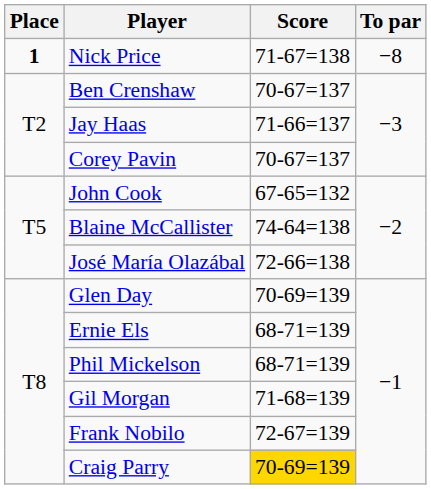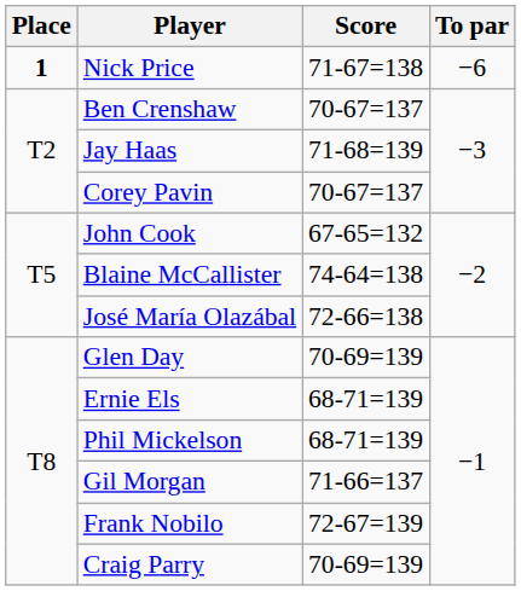Nick Price | To par: −8 -> −6
Jay Haas | Score: 71-66=137 -> 71-68=139
Gil Morgan | Score: 71-68=139 -> 71-66=137
Craig Parry | Score: gold background -> no background
